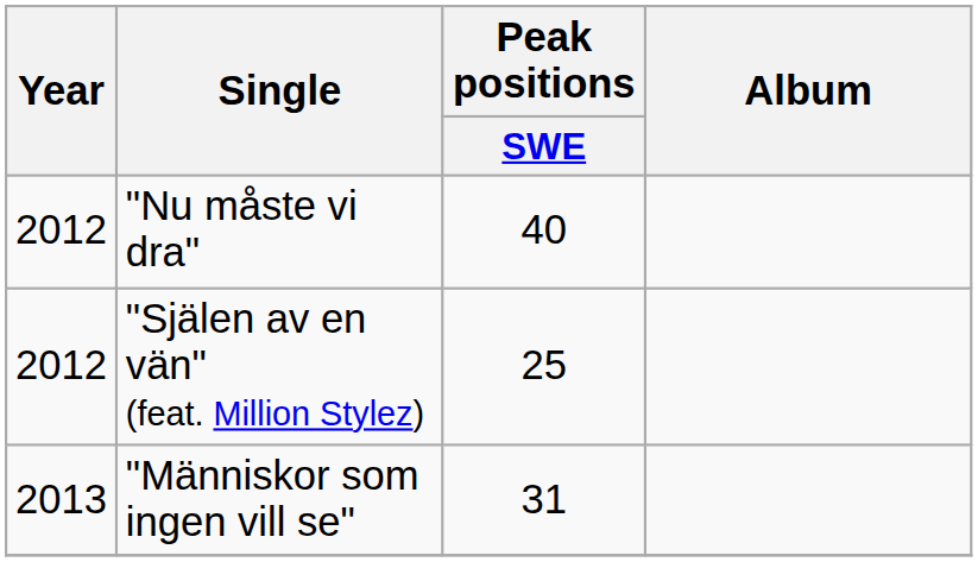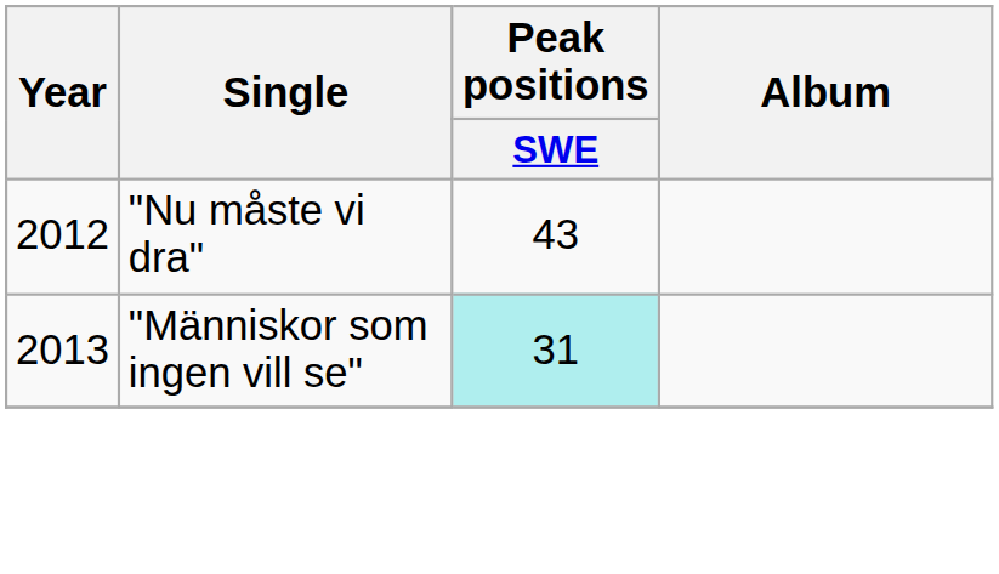"Nu måste vi dra" | Peak positions / SWE: 40 -> 43
- row: 2012 | "Själen av en vän" (feat. Million Stylez) | 25
"Människor som ingen vill se" | Peak positions / SWE: no background -> paleturquoise background
